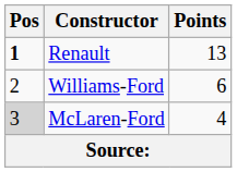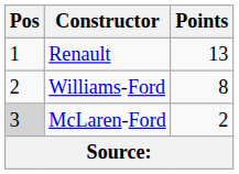Renault | Pos: bold -> normal
Williams-Ford | Points: 6 -> 8
McLaren-Ford | Points: 4 -> 2
